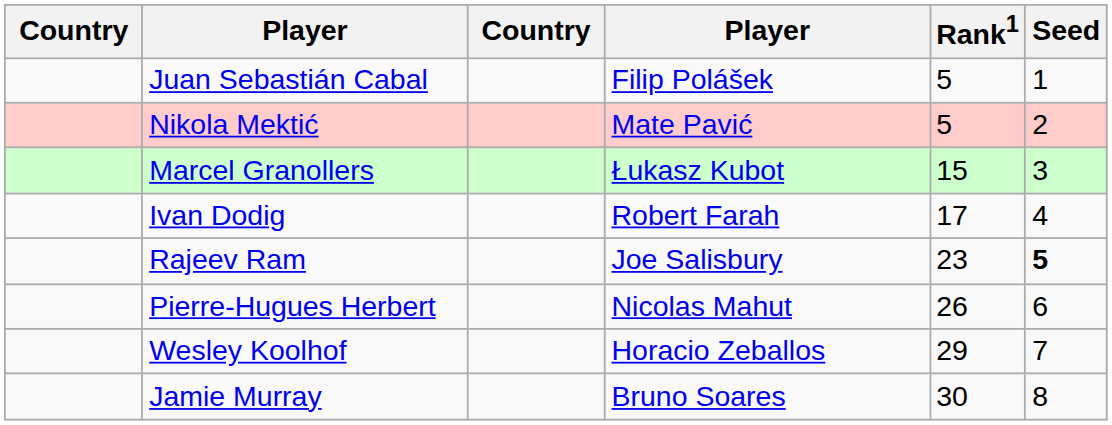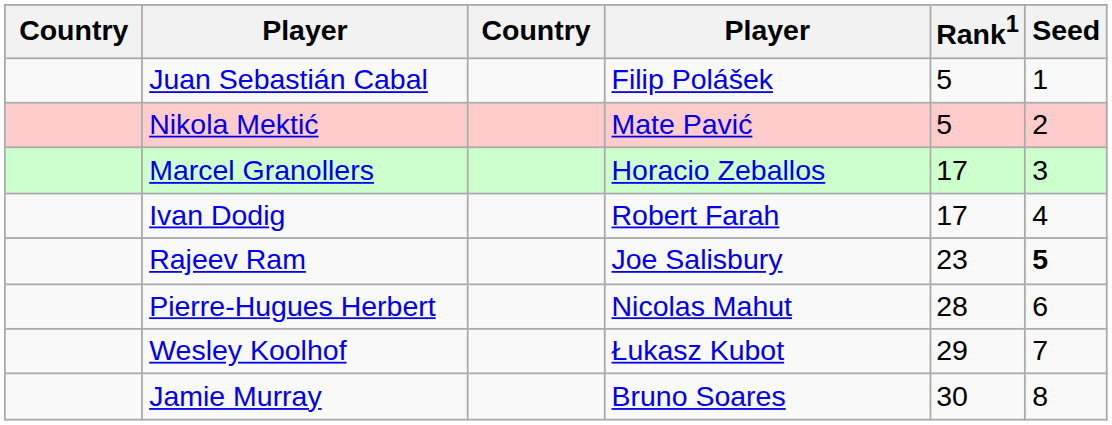Marcel Granollers | column 4: Łukasz Kubot -> Horacio Zeballos
Marcel Granollers | Rank1: 15 -> 17
Pierre-Hugues Herbert | Rank1: 26 -> 28
Wesley Koolhof | column 4: Horacio Zeballos -> Łukasz Kubot
